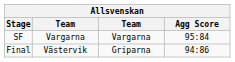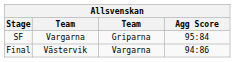SF | column 3: Vargarna -> Griparna
Final | column 3: Griparna -> Vargarna
